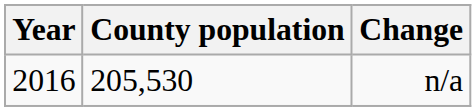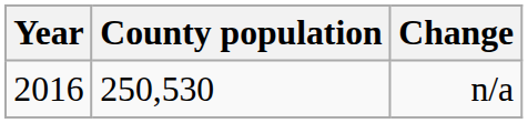n/a | County population: 205,530 -> 250,530
